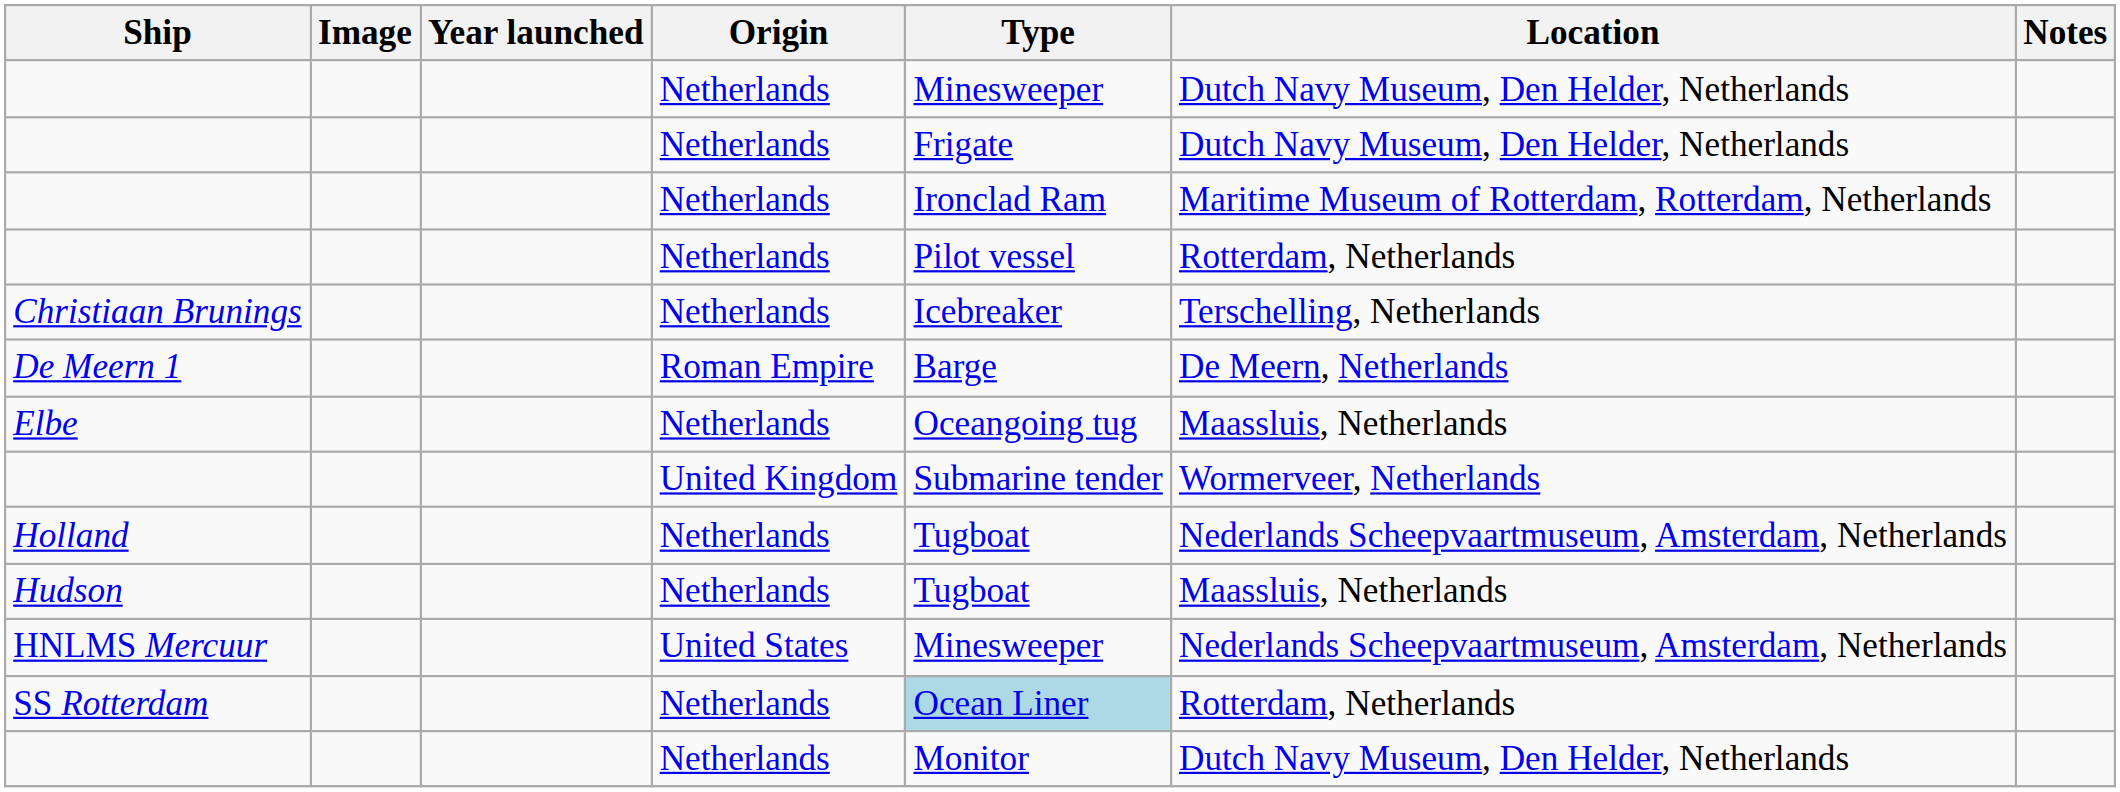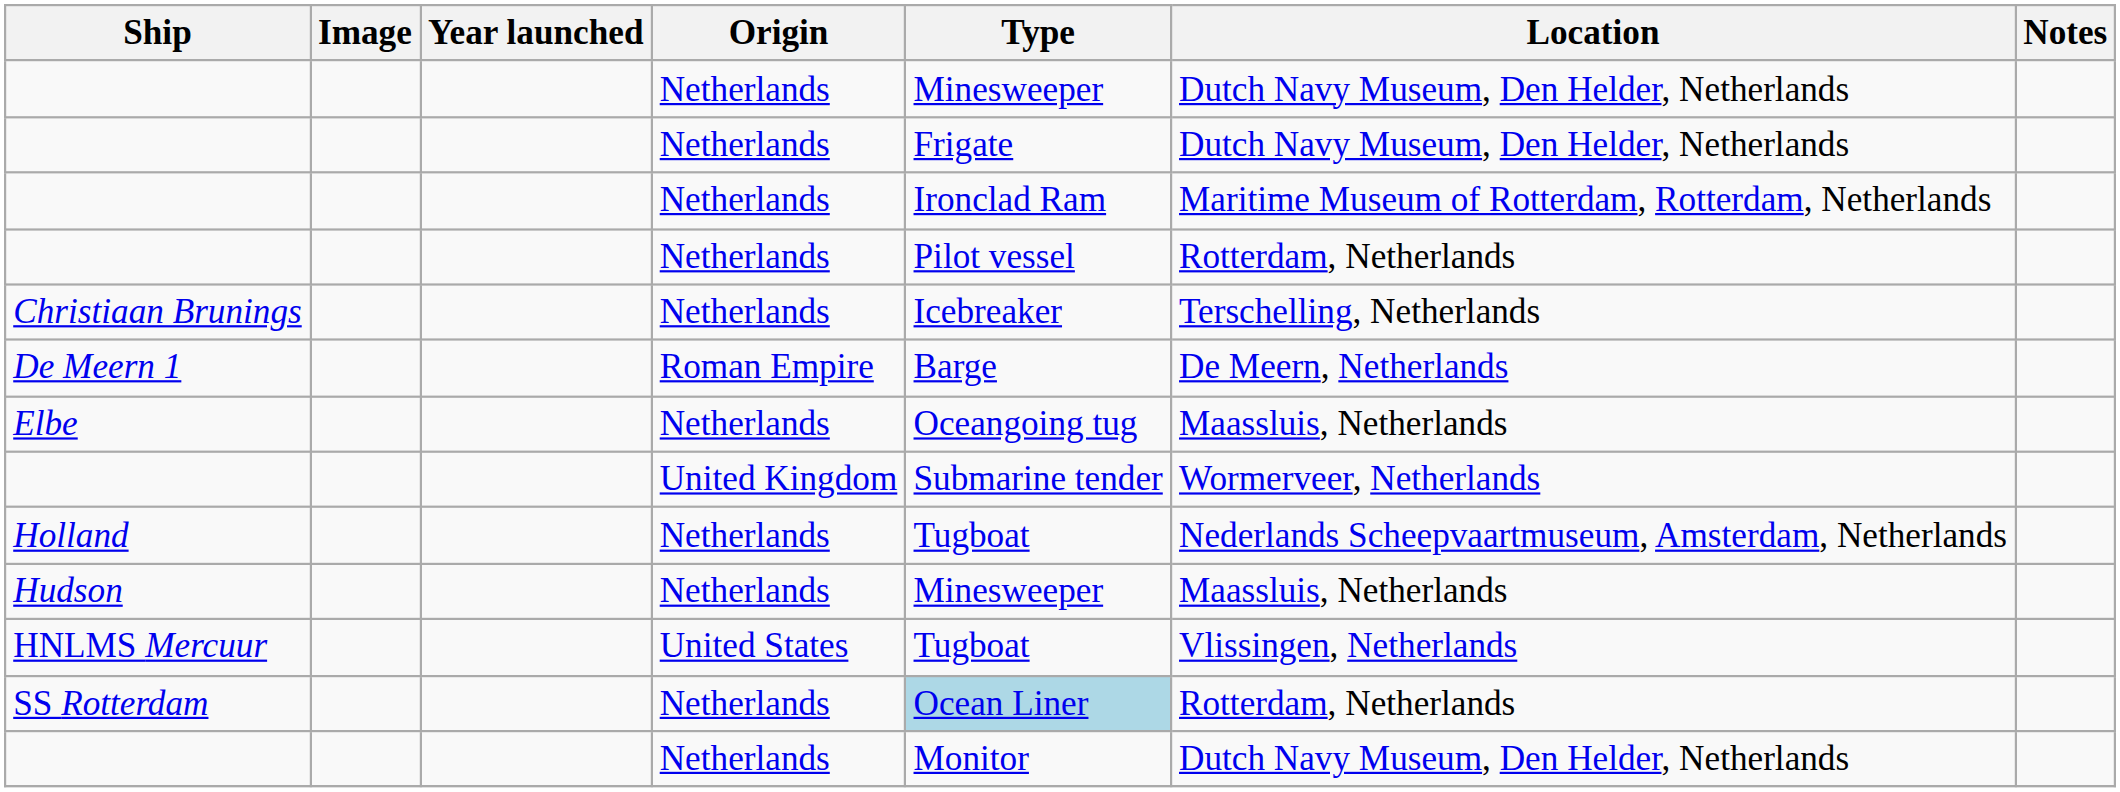Hudson | Type: Tugboat -> Minesweeper
HNLMS Mercuur | Type: Minesweeper -> Tugboat
HNLMS Mercuur | Location: Nederlands Scheepvaartmuseum, Amsterdam, Netherlands -> Vlissingen, Netherlands
